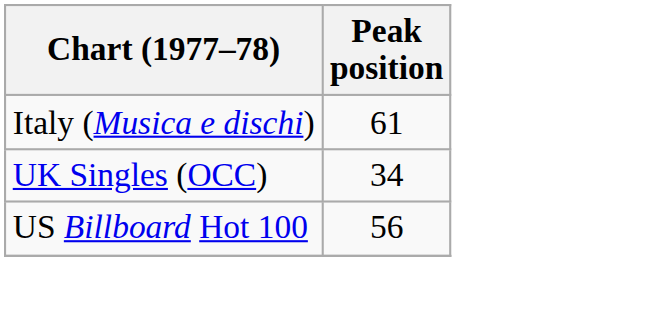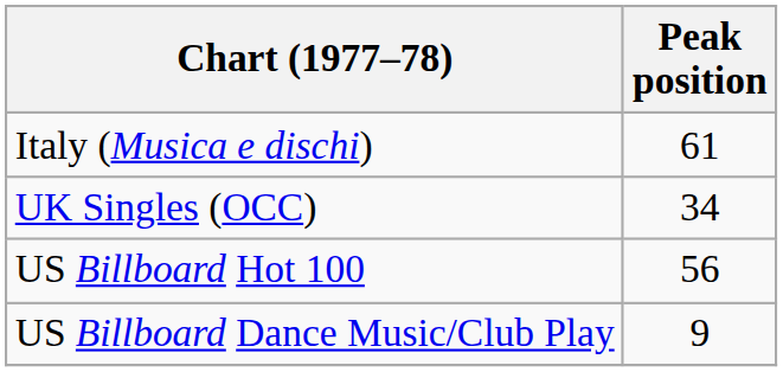+ row: US Billboard Dance Music/Club Play | 9
